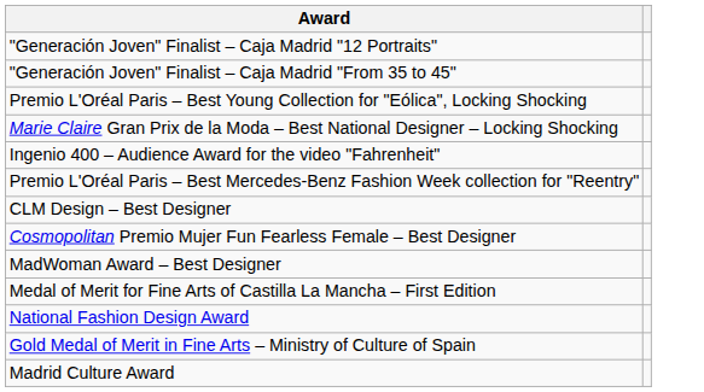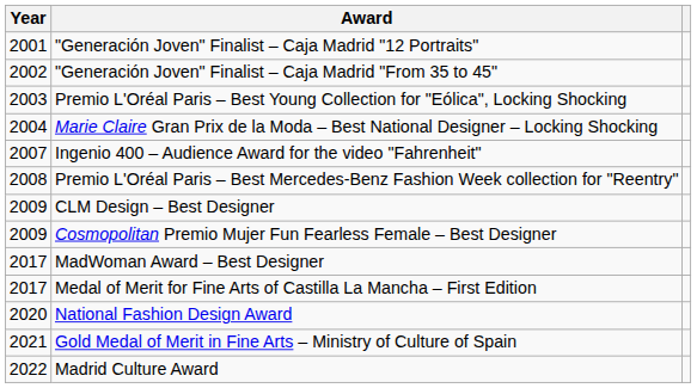+ column: Year | 2001 | 2002 | 2003 | 2004 | 2007 | 2008 | 2009 | 2009 | 2017 | 2017 | 2020 | 2021 | 2022
